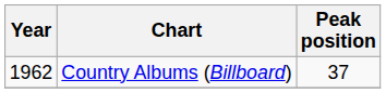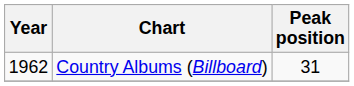Country Albums (Billboard) | Peak position: 37 -> 31
